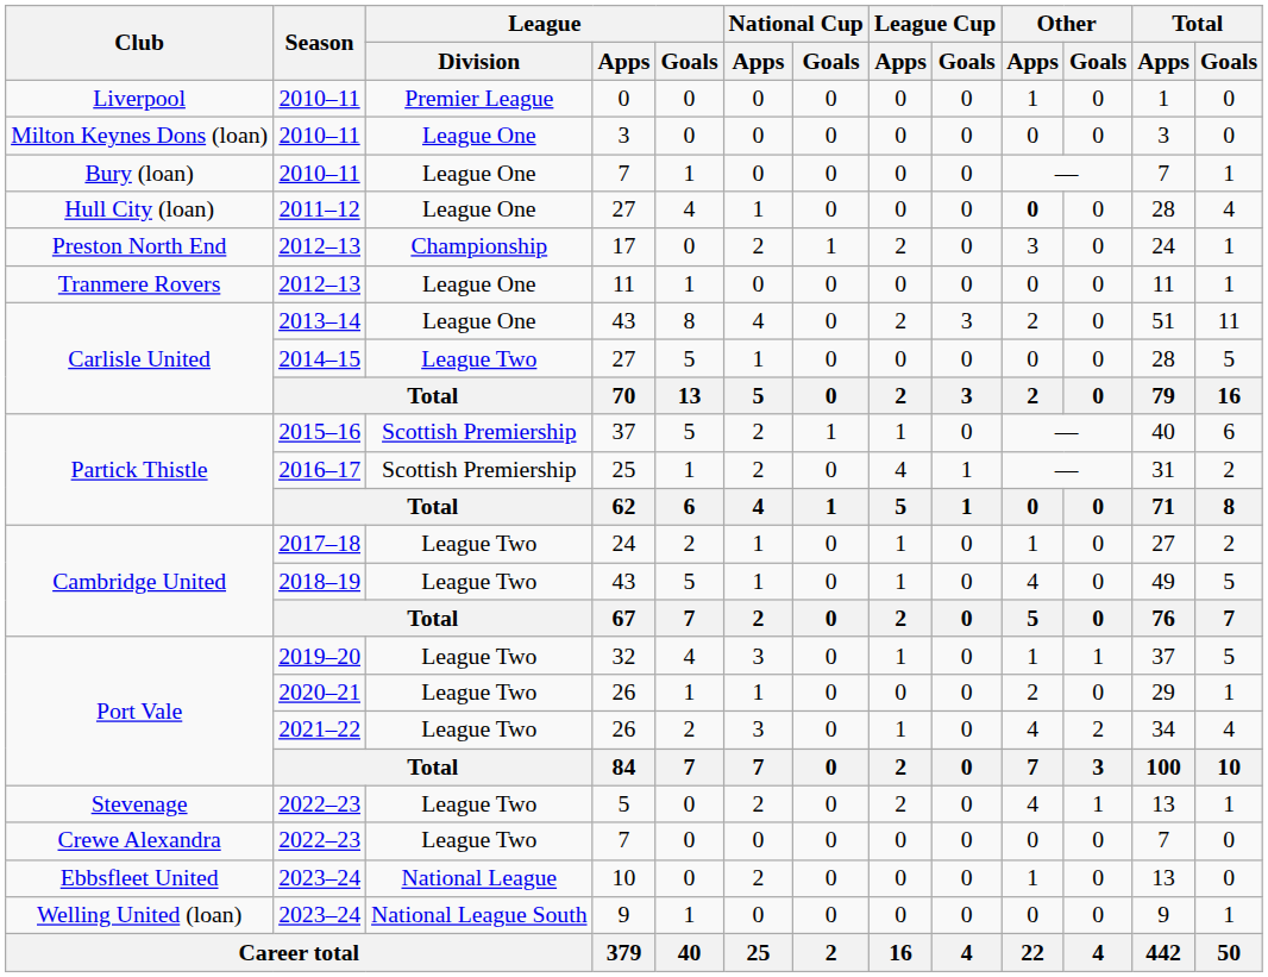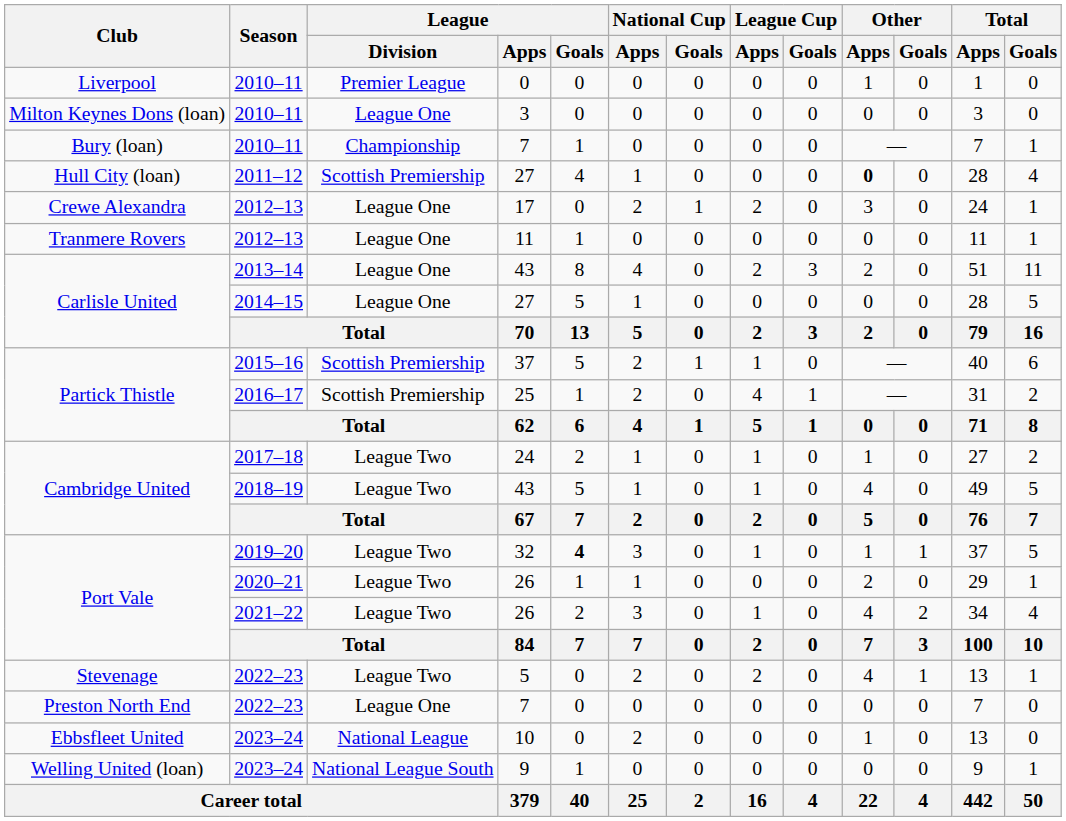2010–11 / 7 | League / Division: League One -> Championship
2011–12 / 27 | League / Division: League One -> Scottish Premiership
17 | Club: Preston North End -> Crewe Alexandra
17 | League / Division: Championship -> League One
2014–15 / 27 | League / Division: League Two -> League One
32 | League / Goals: normal -> bold
2022–23 / 7 | Club: Crewe Alexandra -> Preston North End
2022–23 / 7 | League / Division: League Two -> League One
